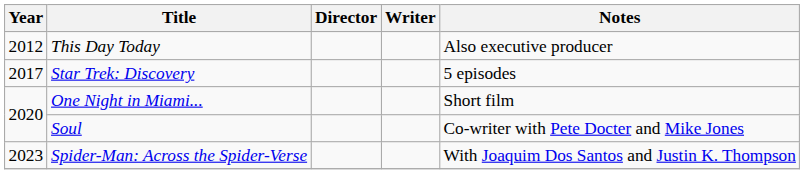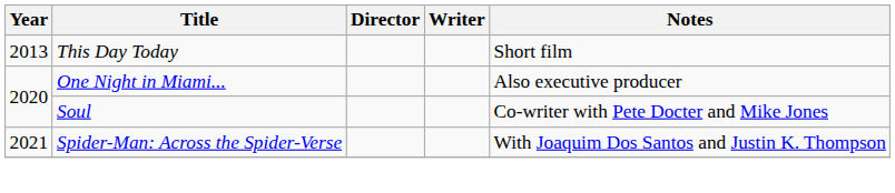This Day Today | Year: 2012 -> 2013
This Day Today | Notes: Also executive producer -> Short film
- row: 2017 | Star Trek: Discovery | 5 episodes
One Night in Miami... | Notes: Short film -> Also executive producer
Spider-Man: Across the Spider-Verse | Year: 2023 -> 2021
